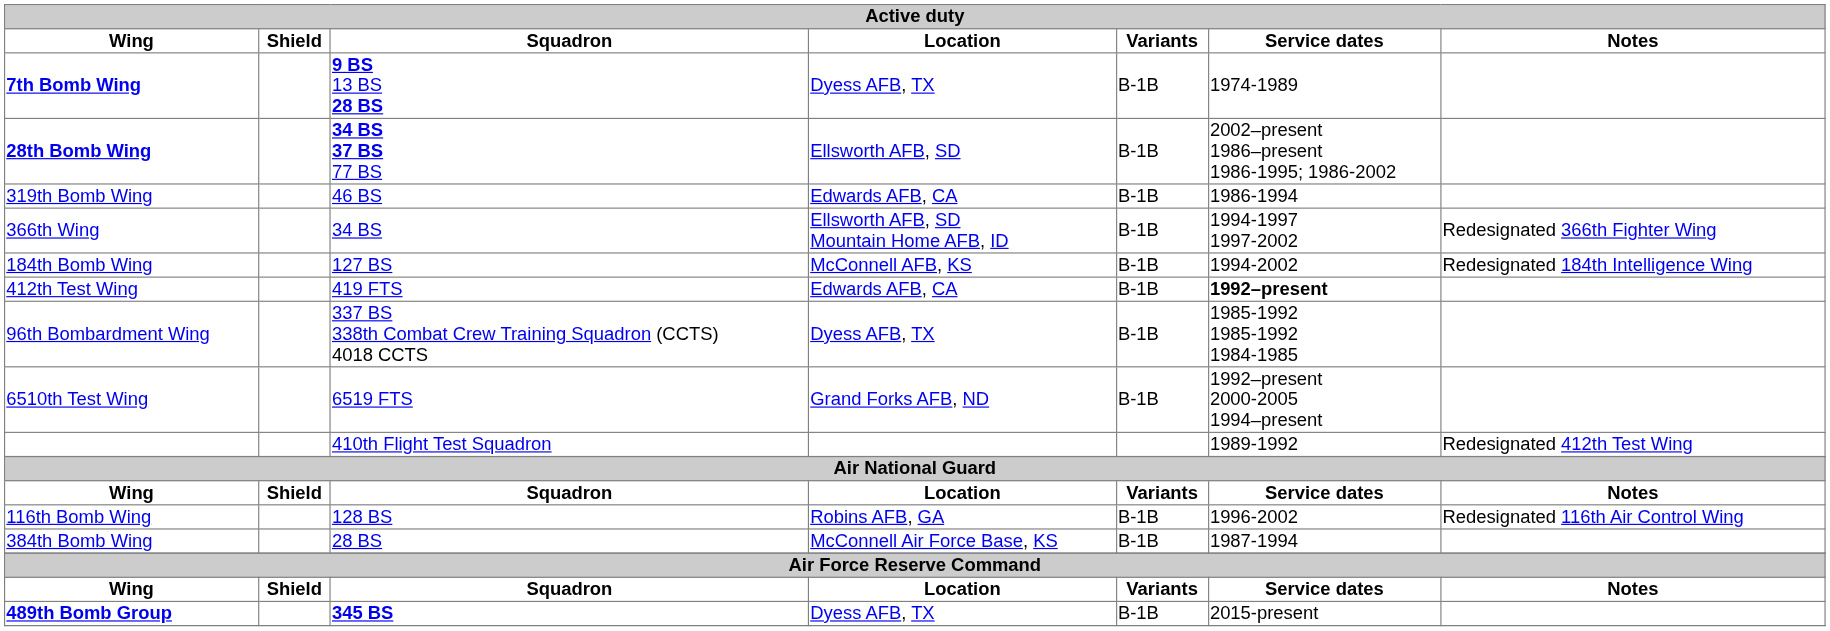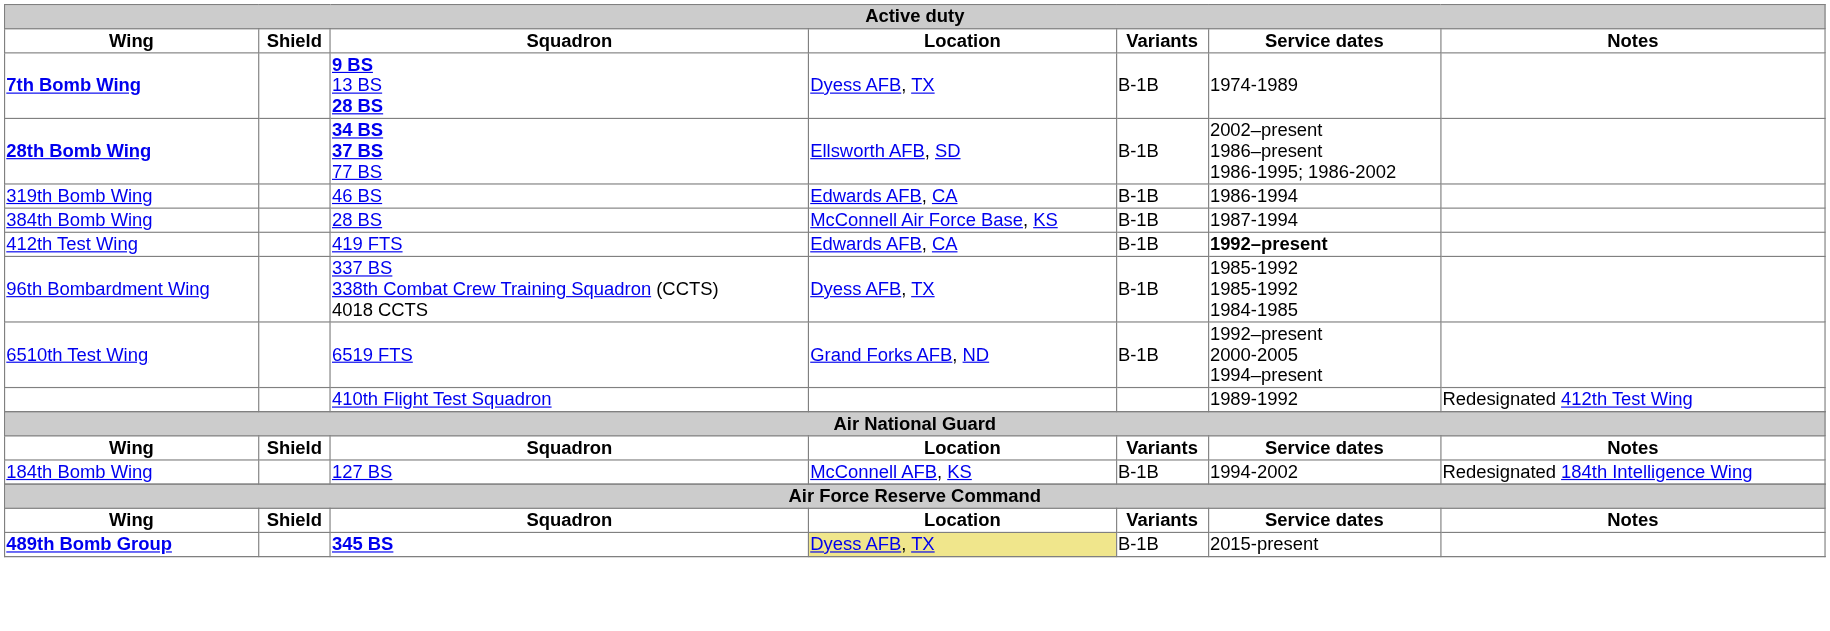- row: 366th Wing | 34 BS | Ellsworth AFB, SD Mountain Home AFB, ID | B-1B | 1994-1997 1997-2002 | Redesignated 366th Fighter Wing
rows swapped: 384th Bomb Wing <-> 184th Bomb Wing
- row: 116th Bomb Wing | 128 BS | Robins AFB, GA | B-1B | 1996-2002 | Redesignated 116th Air Control Wing
489th Bomb Group | Location: no background -> khaki background
